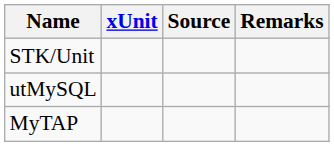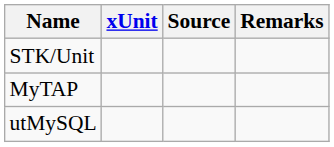rows swapped: MyTAP <-> utMySQL
